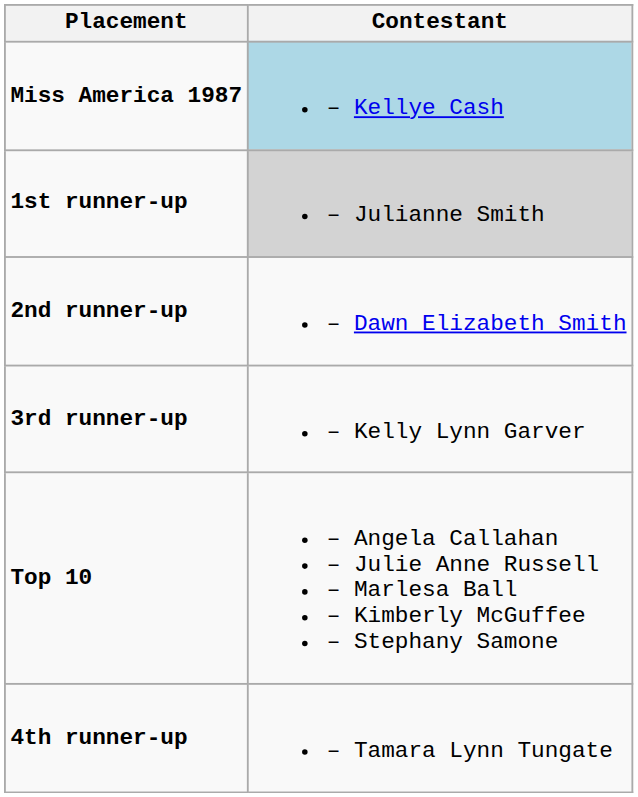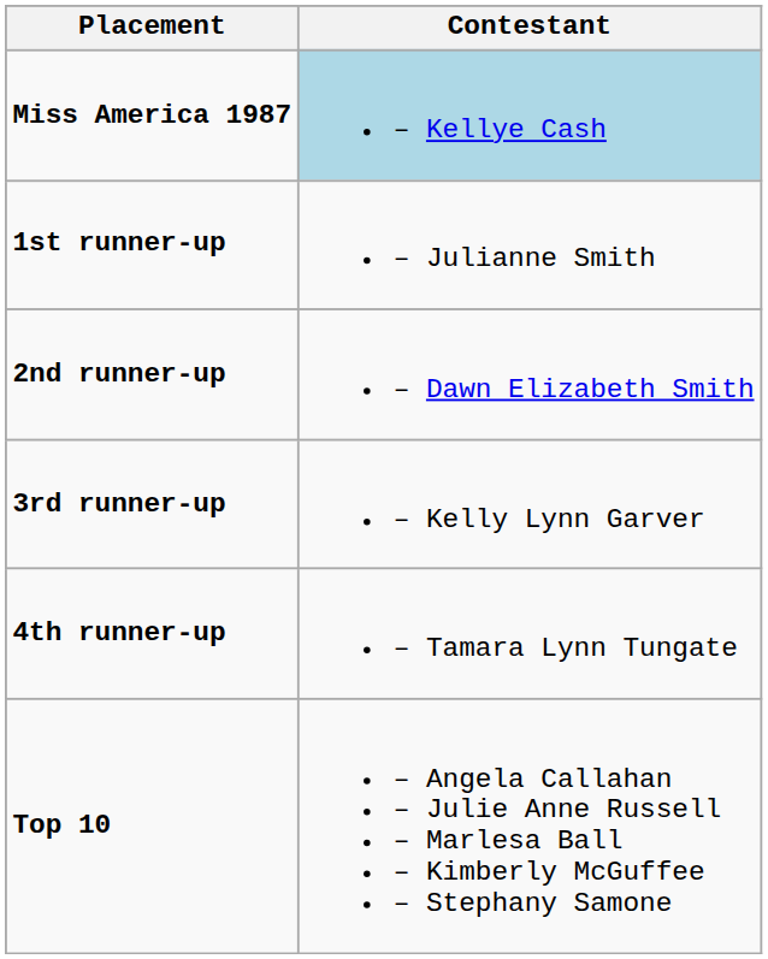1st runner-up | Contestant: lightgrey background -> no background
rows swapped: 4th runner-up <-> Top 10
